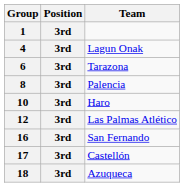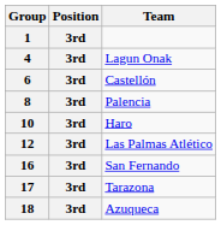6 | Team: Tarazona -> Castellón
17 | Team: Castellón -> Tarazona
